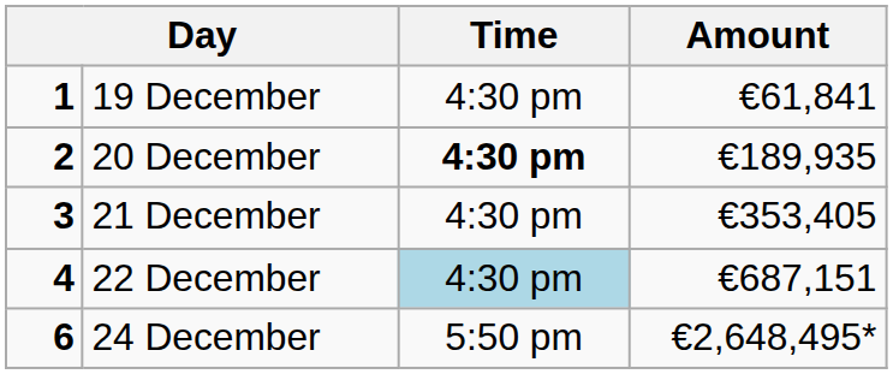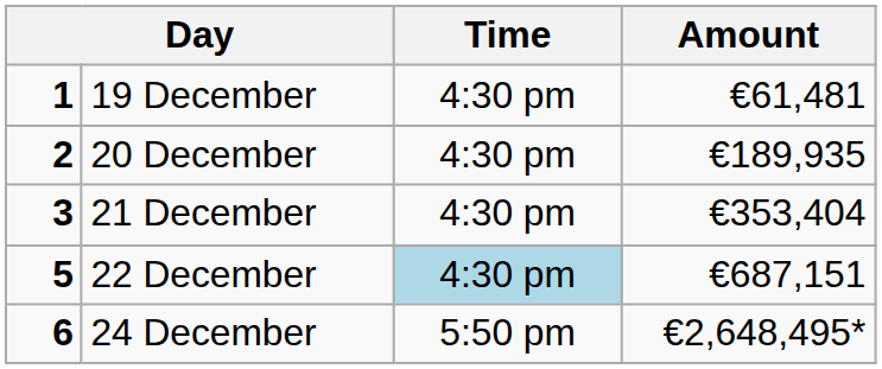19 December | Amount: €61,841 -> €61,481
20 December | Time: bold -> normal
21 December | Amount: €353,405 -> €353,404
22 December | column 1: 4 -> 5
